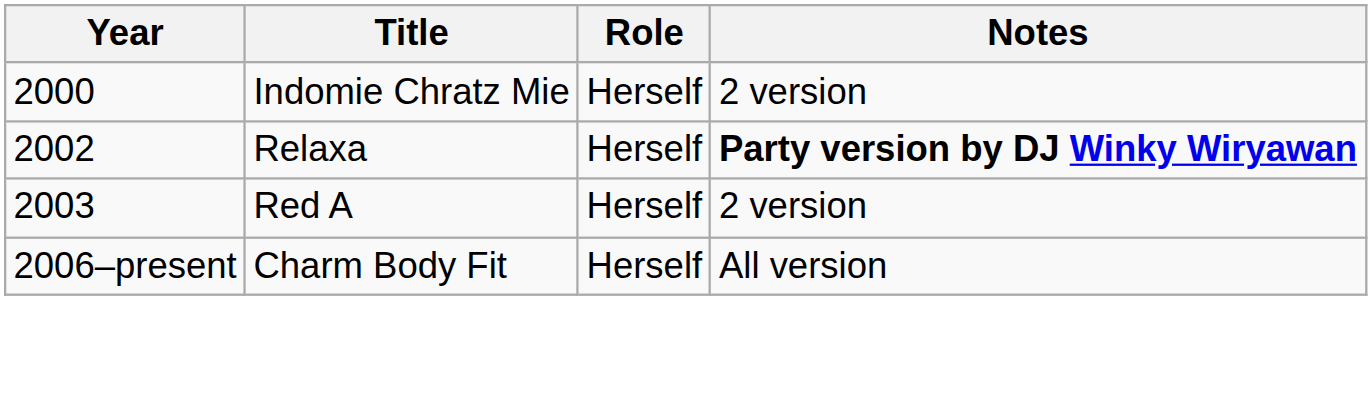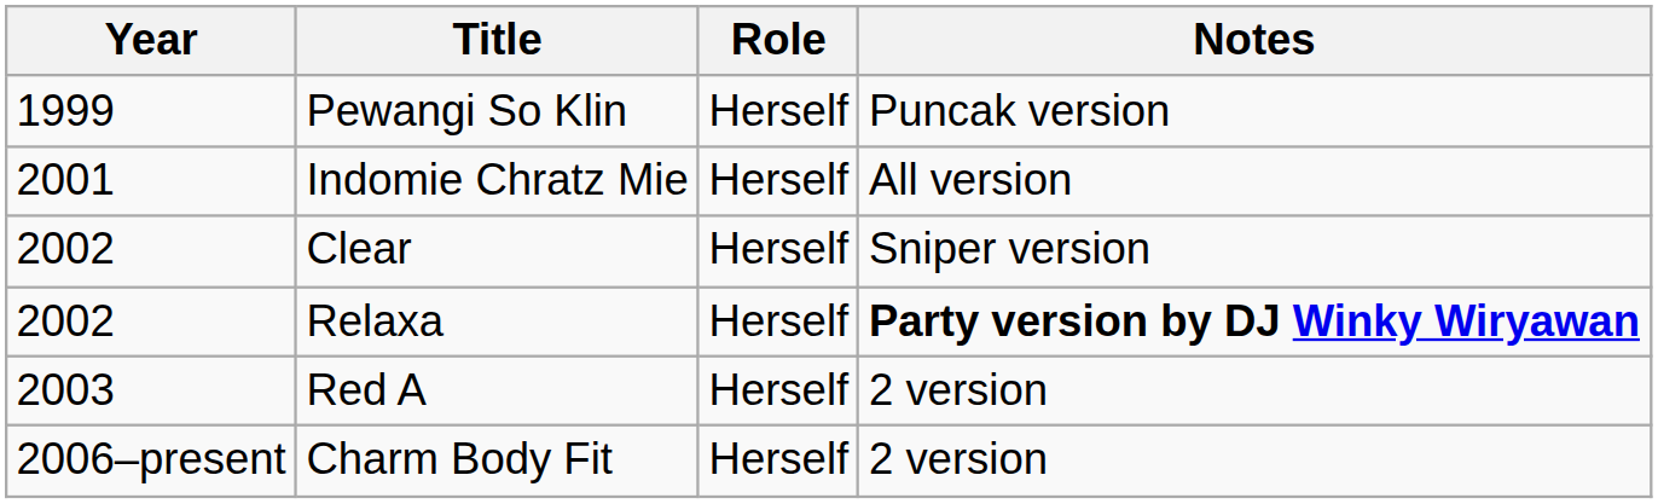+ row: 1999 | Pewangi So Klin | Herself | Puncak version
Indomie Chratz Mie | Year: 2000 -> 2001
Indomie Chratz Mie | Notes: 2 version -> All version
+ row: 2002 | Clear | Herself | Sniper version
Charm Body Fit | Notes: All version -> 2 version
